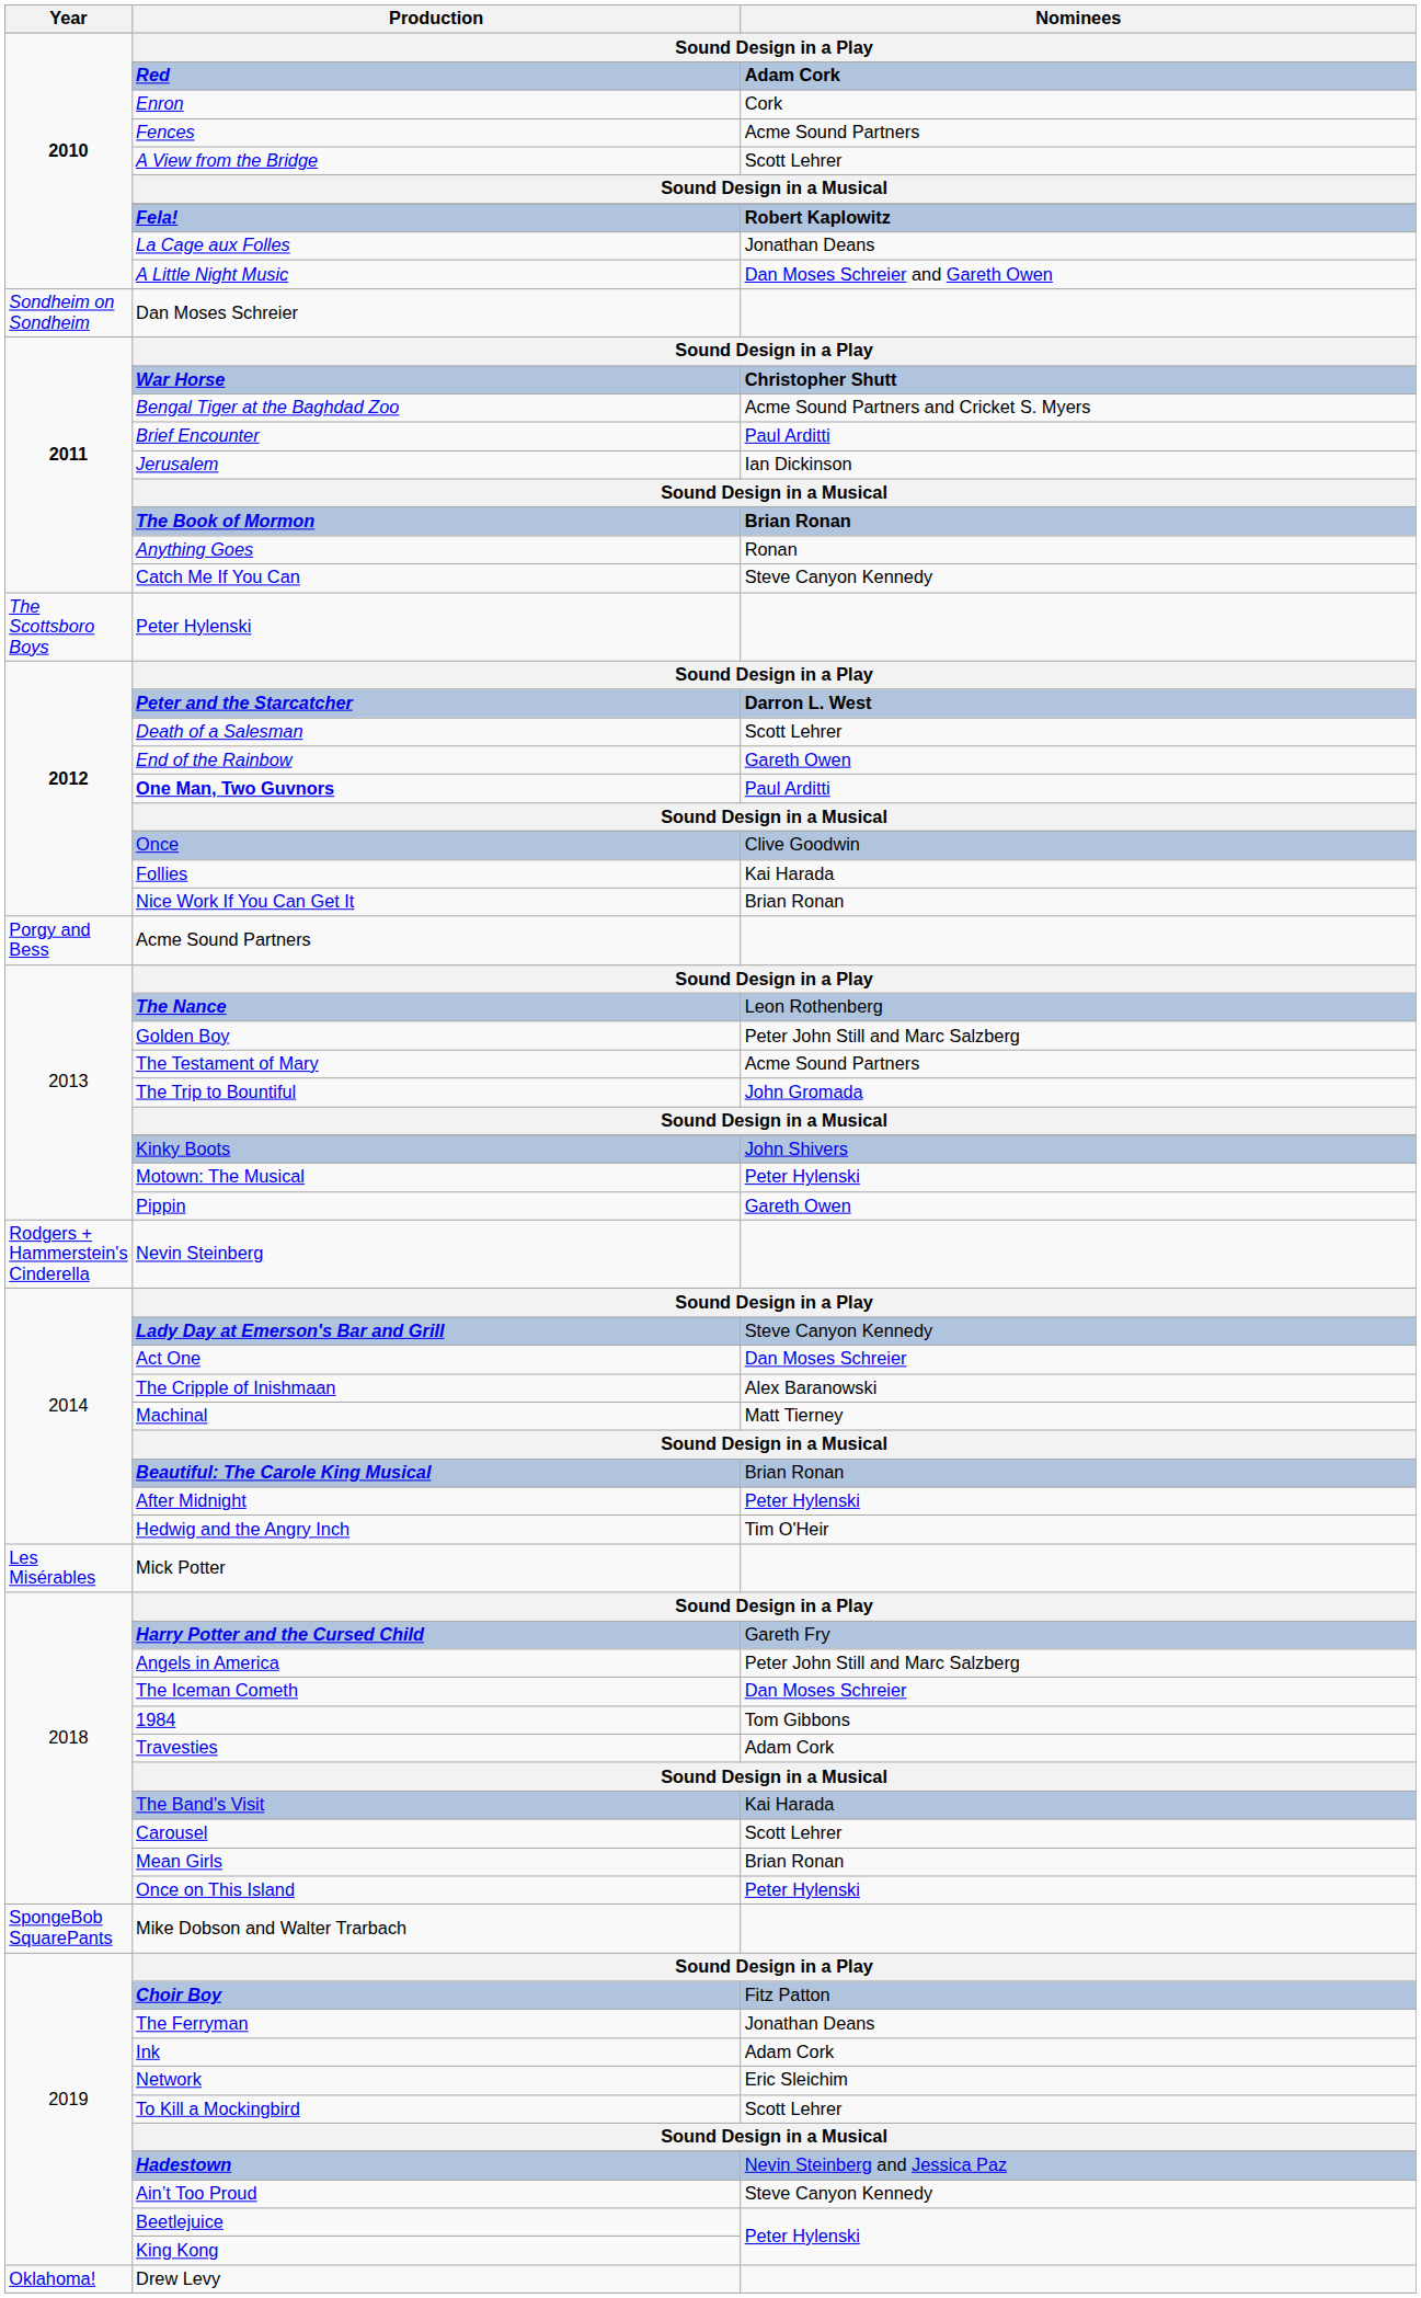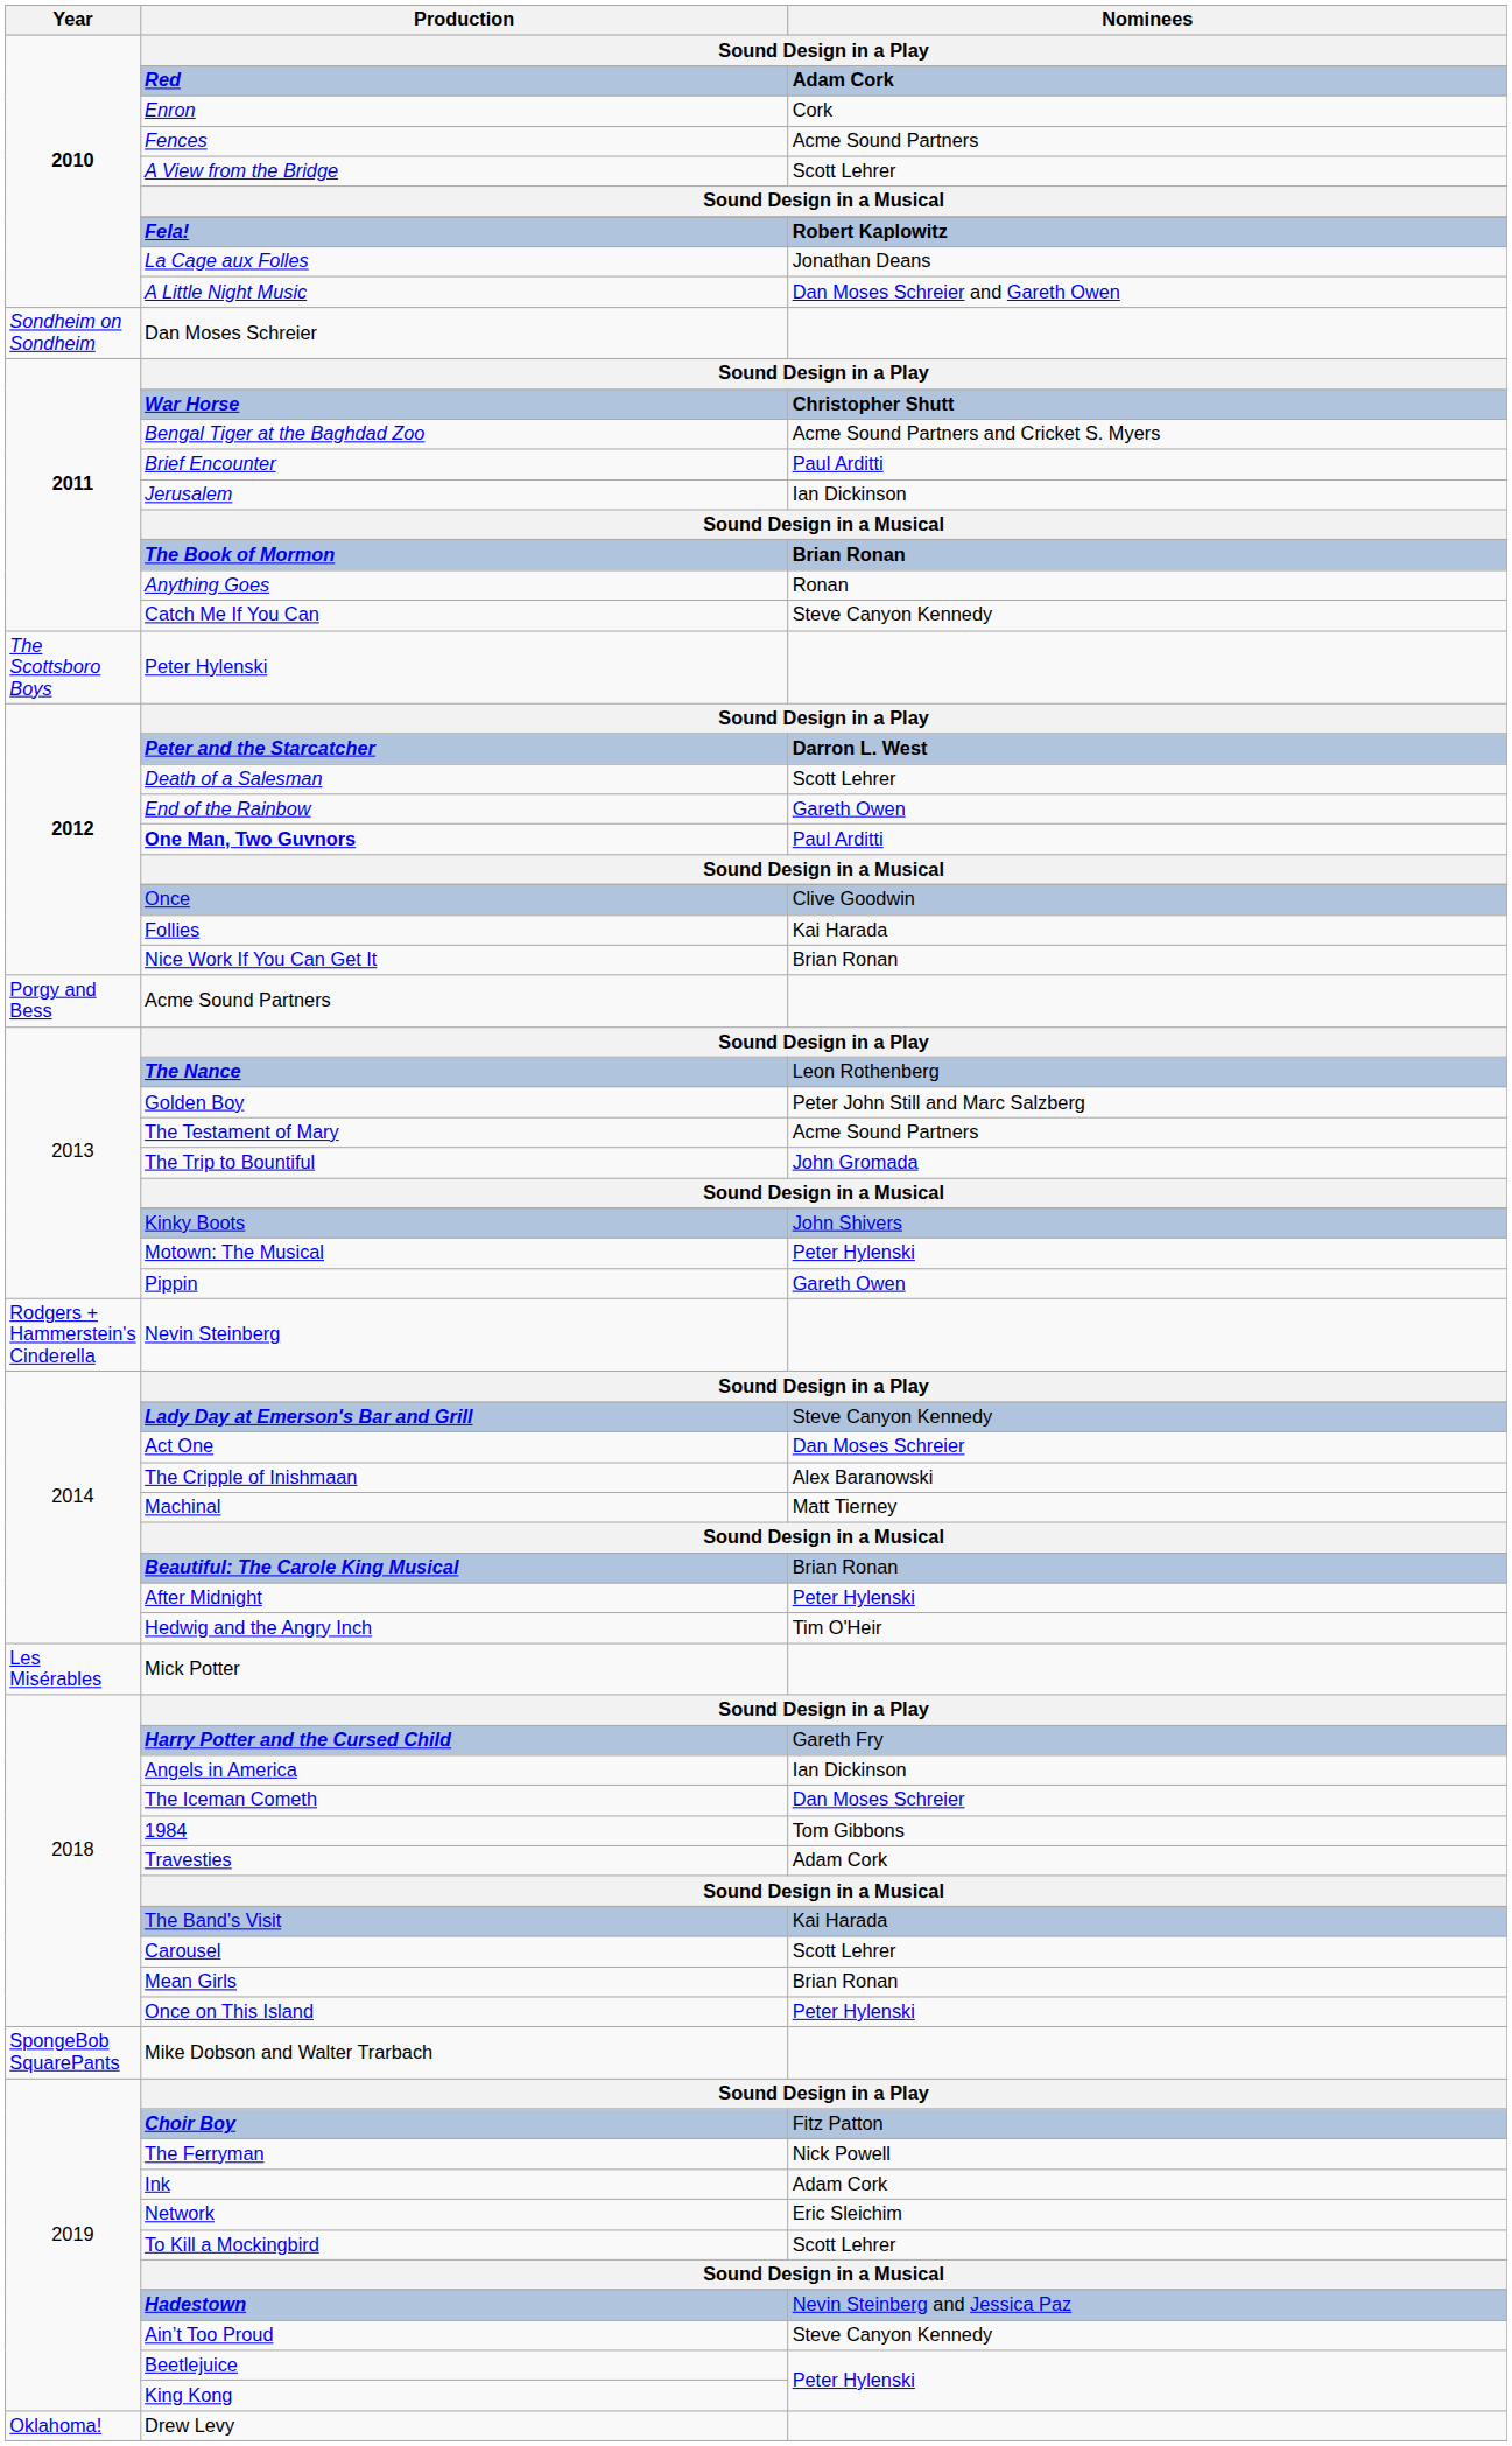Angels in America | Nominees: Peter John Still and Marc Salzberg -> Ian Dickinson
The Ferryman | Nominees: Jonathan Deans -> Nick Powell
